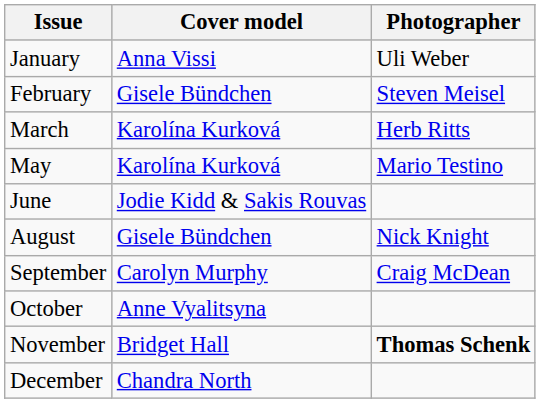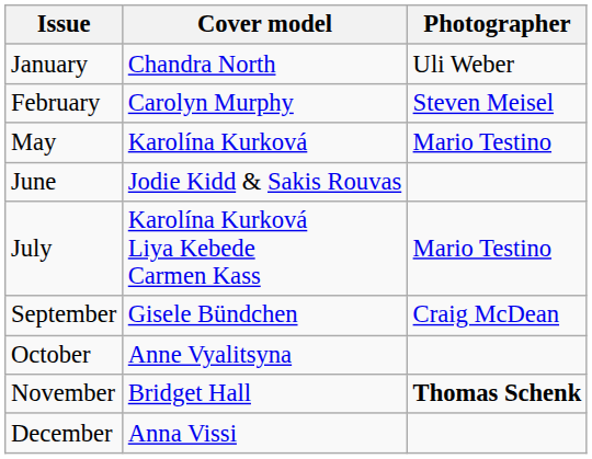January | Cover model: Anna Vissi -> Chandra North
February | Cover model: Gisele Bündchen -> Carolyn Murphy
- row: March | Karolína Kurková | Herb Ritts
+ row: July | Karolína Kurková Liya Kebede Carmen Kass | Mario Testino
- row: August | Gisele Bündchen | Nick Knight
September | Cover model: Carolyn Murphy -> Gisele Bündchen
December | Cover model: Chandra North -> Anna Vissi
